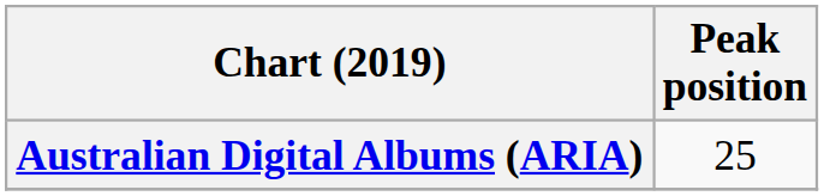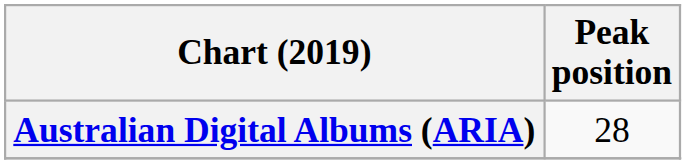Australian Digital Albums (ARIA) | Peak position: 25 -> 28
